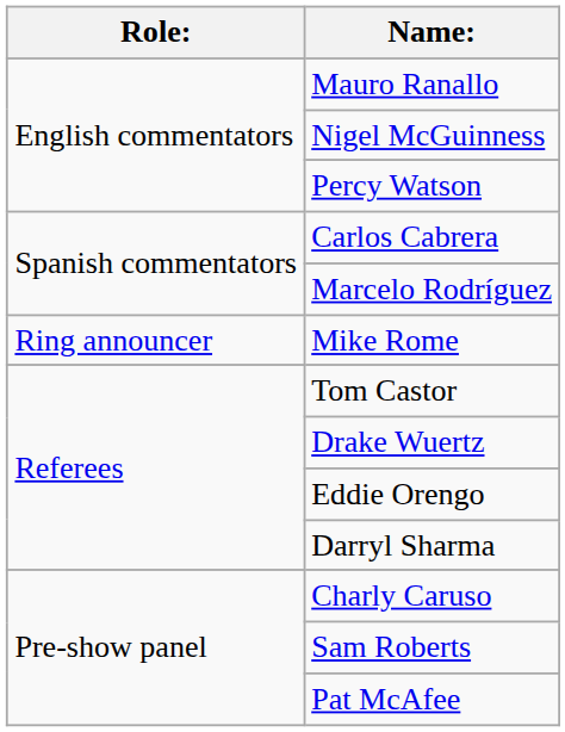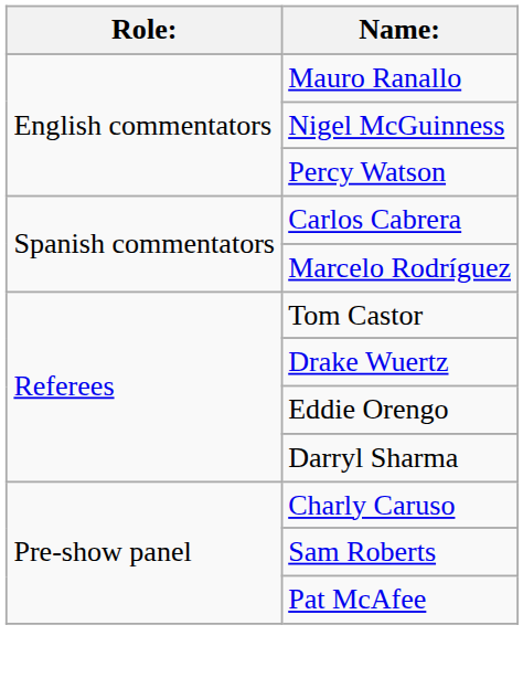- row: Ring announcer | Mike Rome
